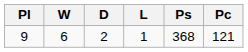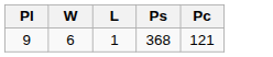- column: D | 2
